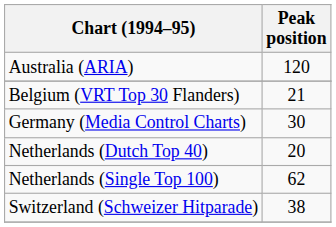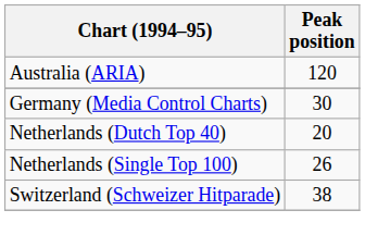- row: Belgium (VRT Top 30 Flanders) | 21
Netherlands (Single Top 100) | Peak position: 62 -> 26
